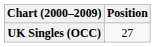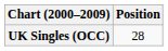UK Singles (OCC) | Position: 27 -> 28
